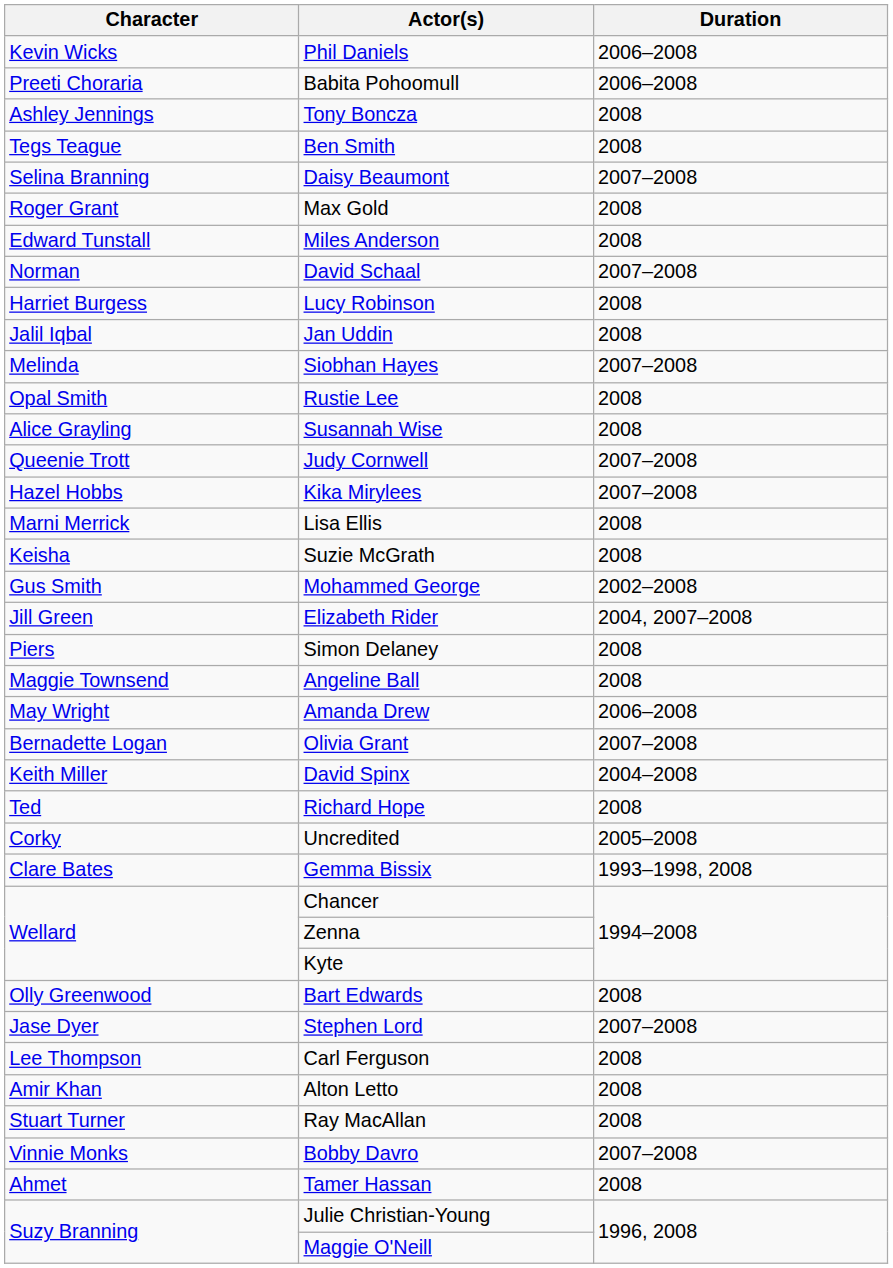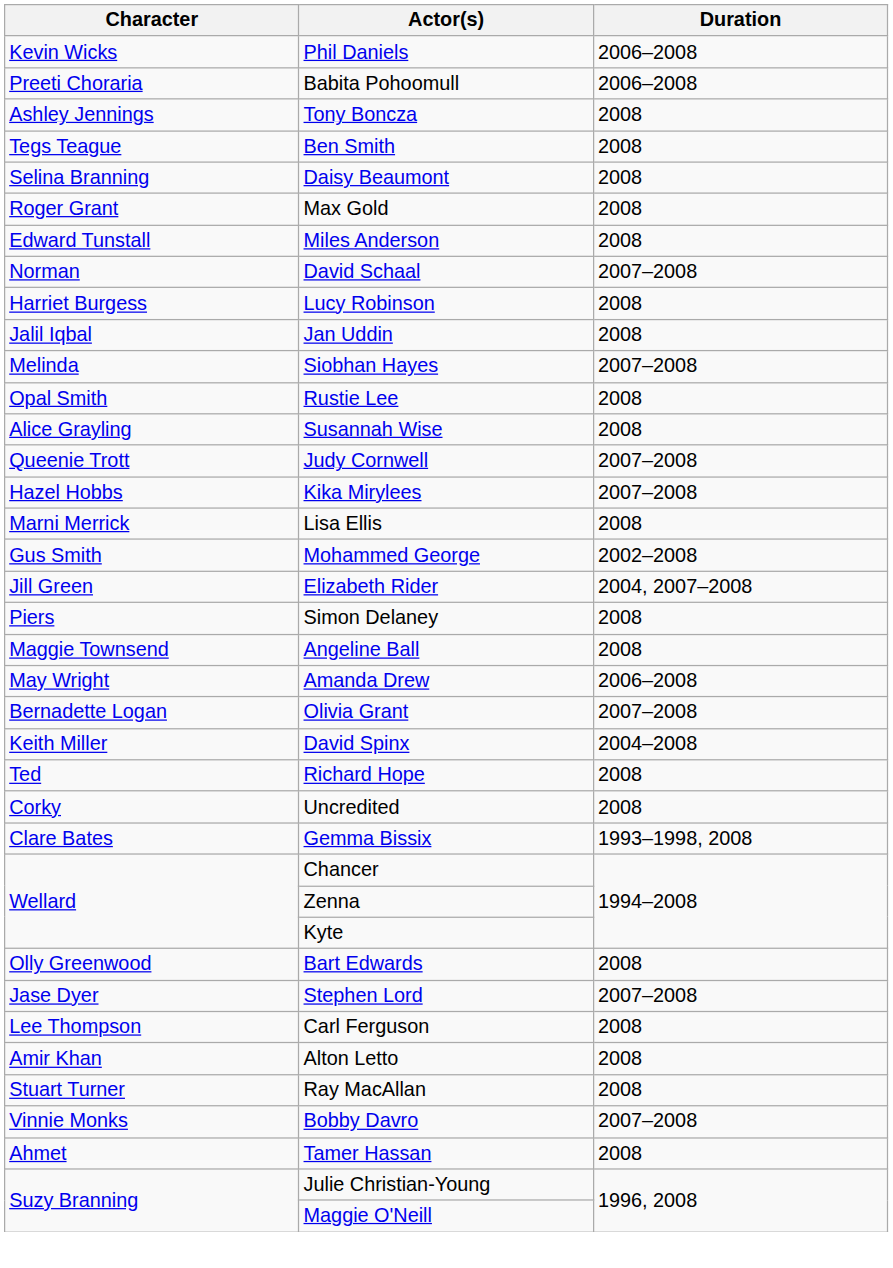Daisy Beaumont | Duration: 2007–2008 -> 2008
- row: Keisha | Suzie McGrath | 2008
Uncredited | Duration: 2005–2008 -> 2008
